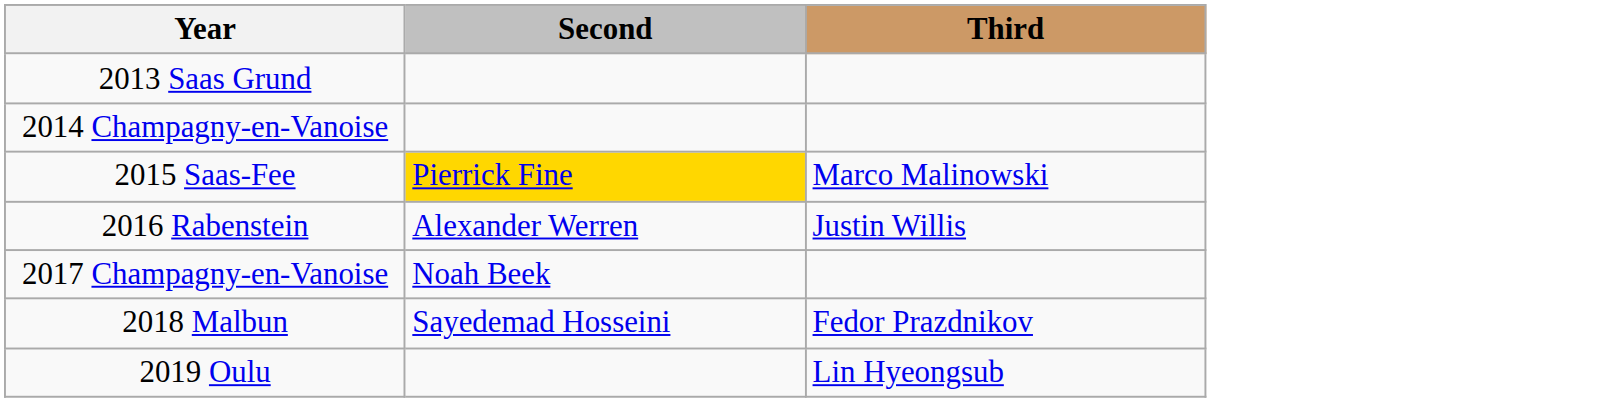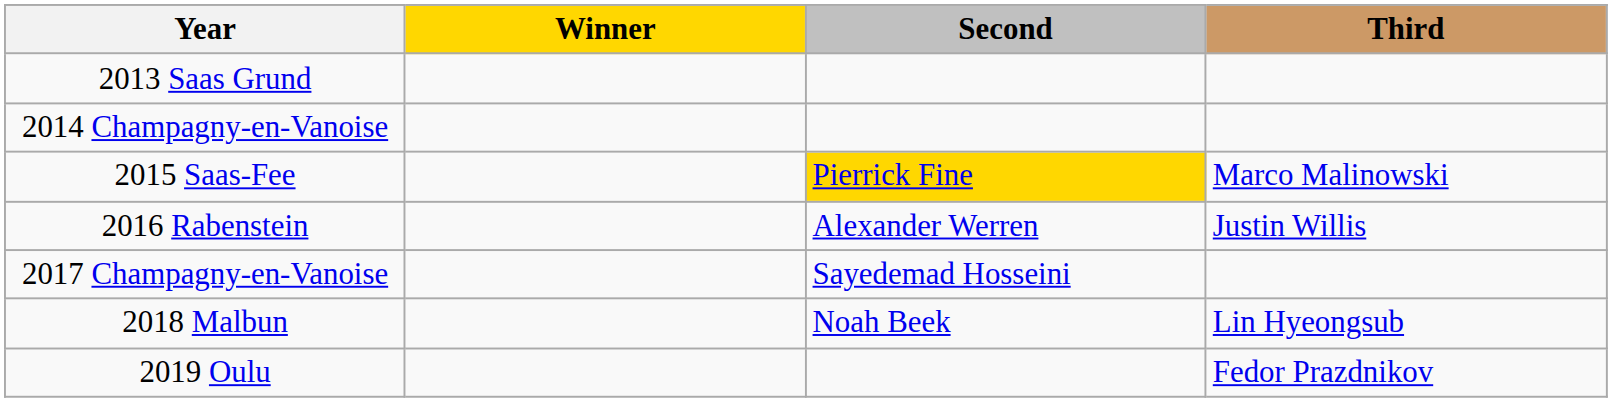+ column: Winner
2017 Champagny-en-Vanoise | Second: Noah Beek -> Sayedemad Hosseini
2018 Malbun | Second: Sayedemad Hosseini -> Noah Beek
2018 Malbun | Third: Fedor Prazdnikov -> Lin Hyeongsub
2019 Oulu | Third: Lin Hyeongsub -> Fedor Prazdnikov
